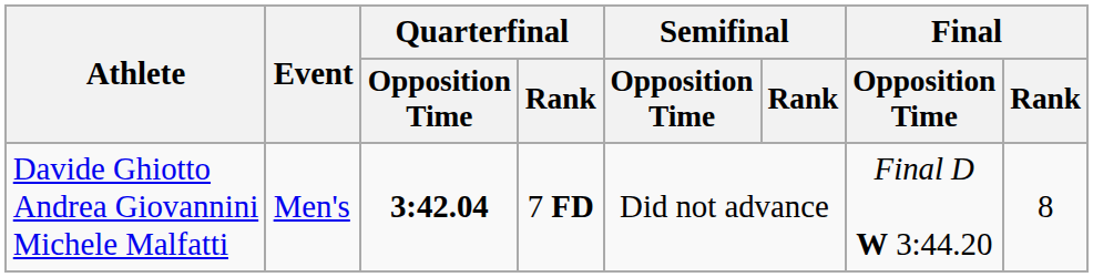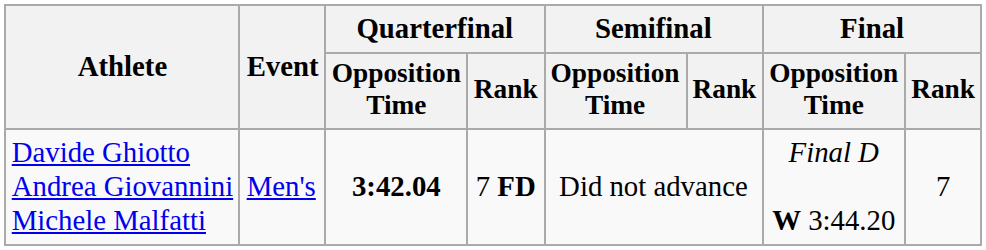Davide Ghiotto Andrea Giovannini Michele Malfatti | Final / Rank: 8 -> 7
